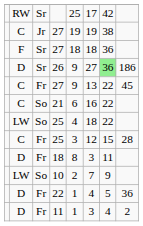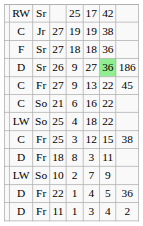Fr / 25 | column 8: 28 -> 38
